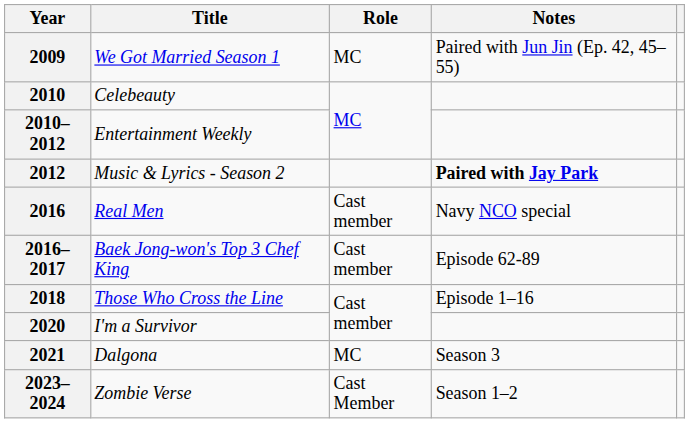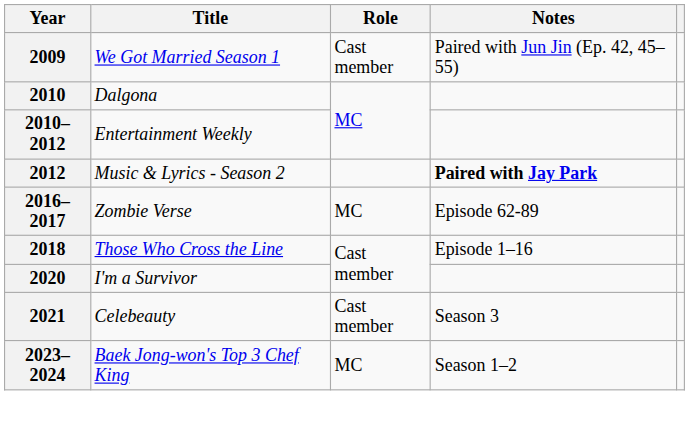2009 | Role: MC -> Cast member
2010 | Title: Celebeauty -> Dalgona
- row: 2016 | Real Men | Cast member | Navy NCO special
2016–2017 | Title: Baek Jong-won's Top 3 Chef King -> Zombie Verse
2016–2017 | Role: Cast member -> MC
2021 | Title: Dalgona -> Celebeauty
2021 | Role: MC -> Cast member
2023–2024 | Title: Zombie Verse -> Baek Jong-won's Top 3 Chef King
2023–2024 | Role: Cast Member -> MC
